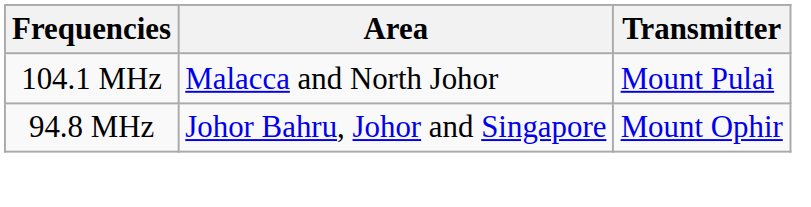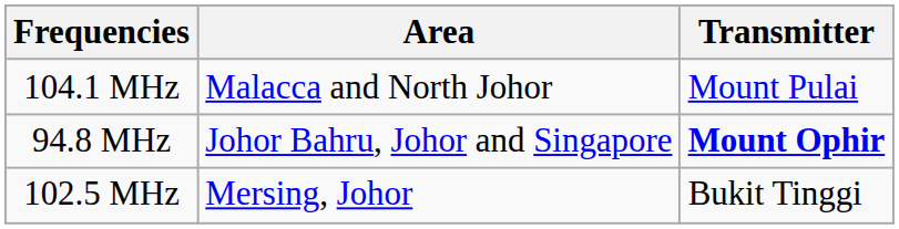94.8 MHz | Transmitter: normal -> bold
+ row: 102.5 MHz | Mersing, Johor | Bukit Tinggi
